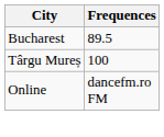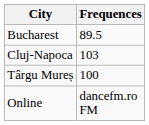+ row: Cluj-Napoca | 103
